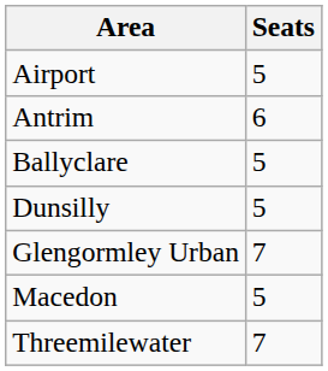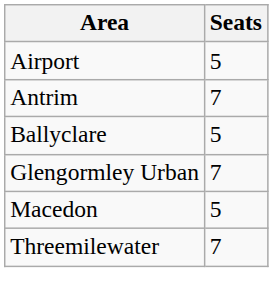Antrim | Seats: 6 -> 7
- row: Dunsilly | 5
